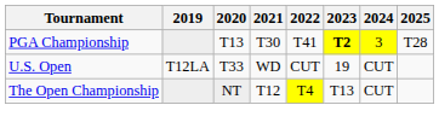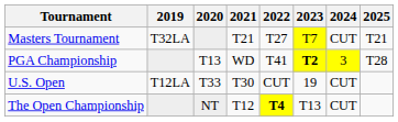+ row: Masters Tournament | T32LA | T21 | T27 | T7 | CUT | T21
PGA Championship | 2021: T30 -> WD
U.S. Open | 2021: WD -> T30
The Open Championship | 2022: normal -> bold
